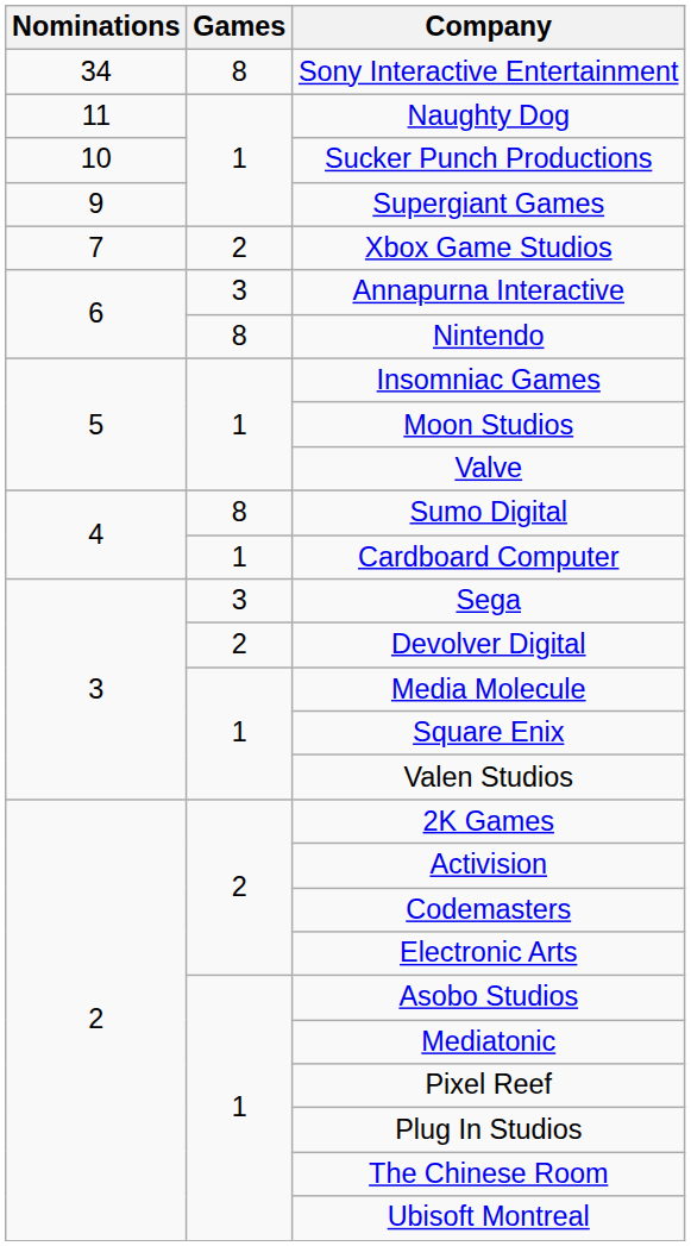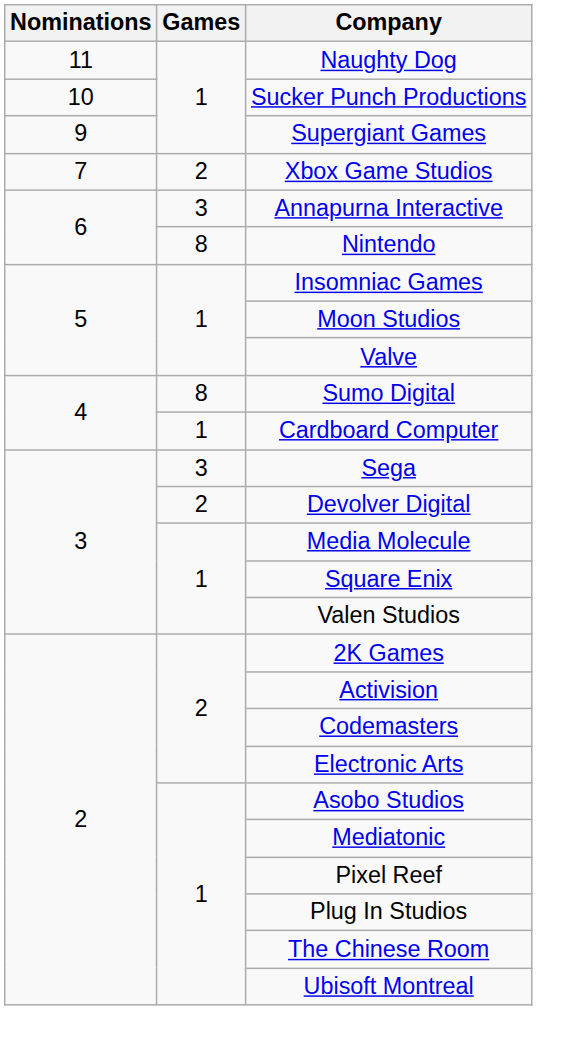- row: 34 | 8 | Sony Interactive Entertainment
